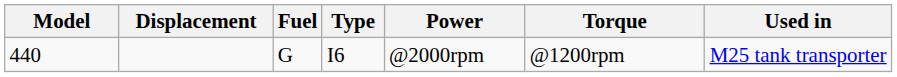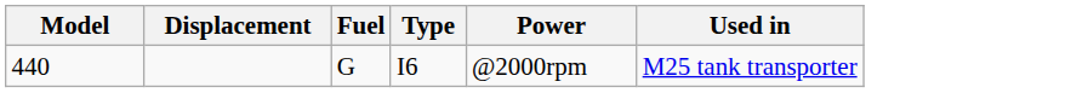- column: Torque | @1200rpm
